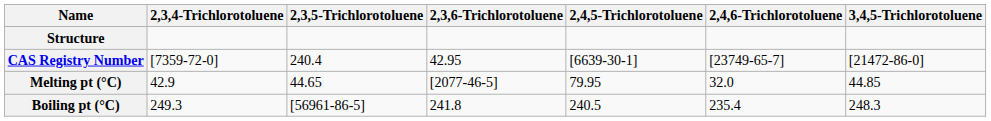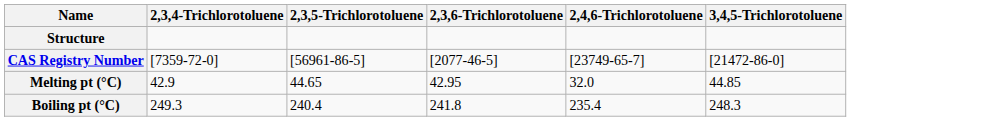- column: 2,4,5-Trichlorotoluene | [6639-30-1] | 79.95 | 240.5
CAS Registry Number | 2,3,5-Trichlorotoluene: 240.4 -> [56961-86-5]
CAS Registry Number | 2,3,6-Trichlorotoluene: 42.95 -> [2077-46-5]
Melting pt (°C) | 2,3,6-Trichlorotoluene: [2077-46-5] -> 42.95
Boiling pt (°C) | 2,3,5-Trichlorotoluene: [56961-86-5] -> 240.4
